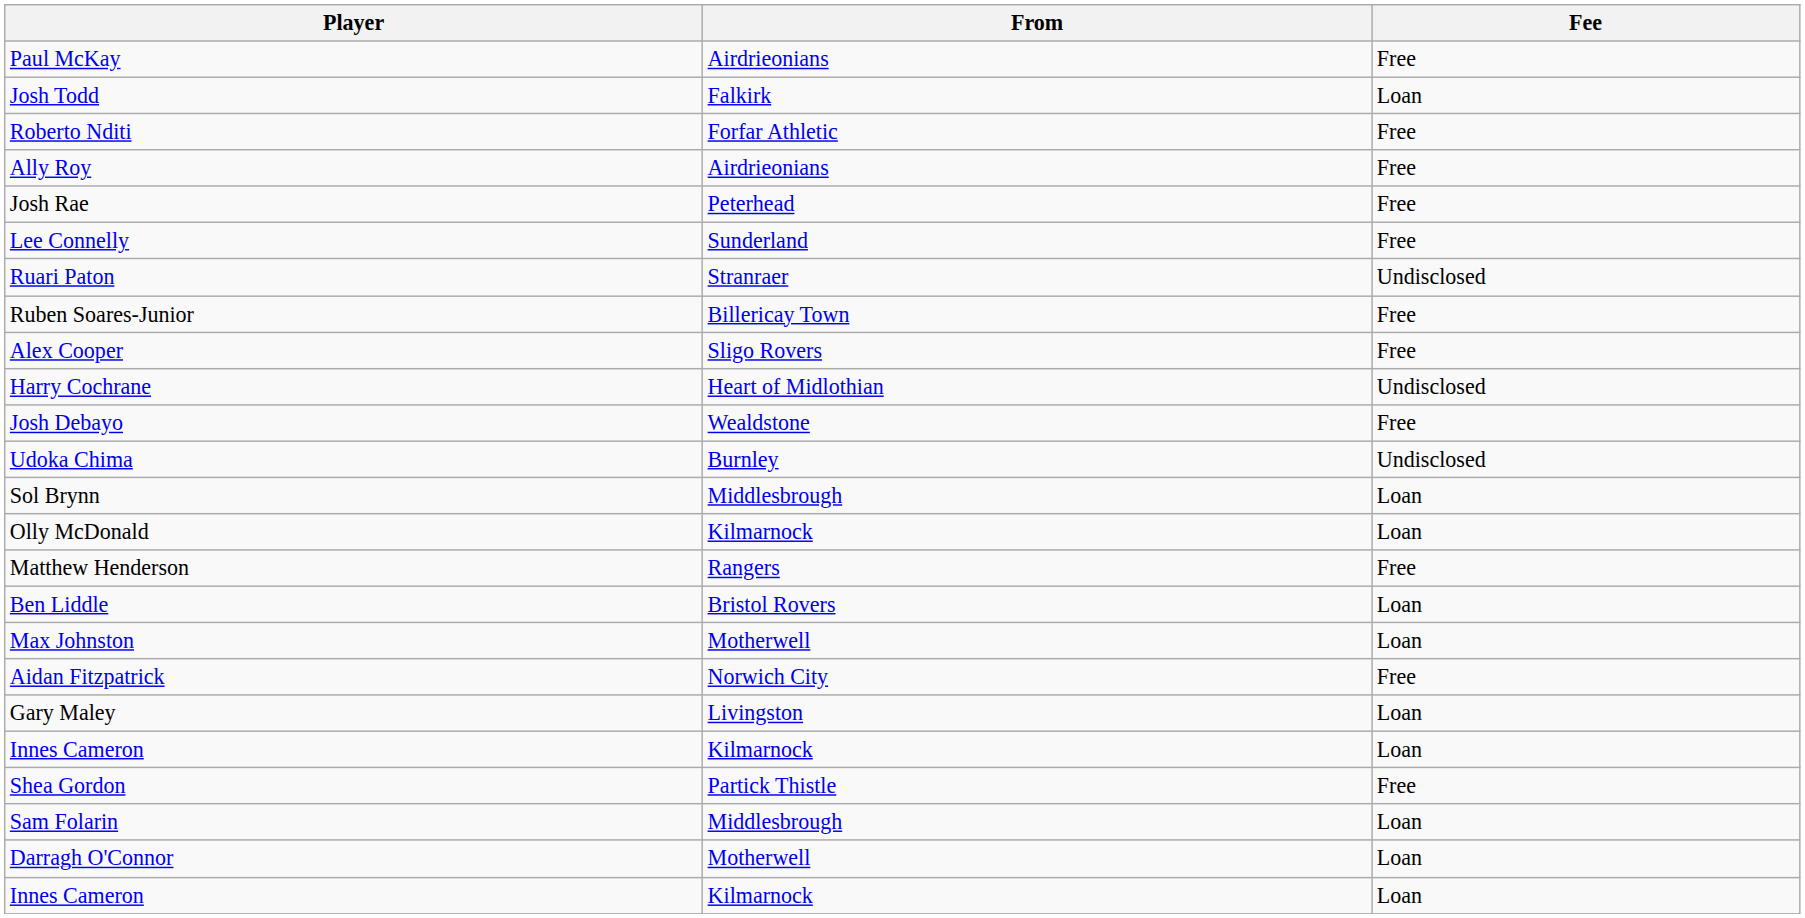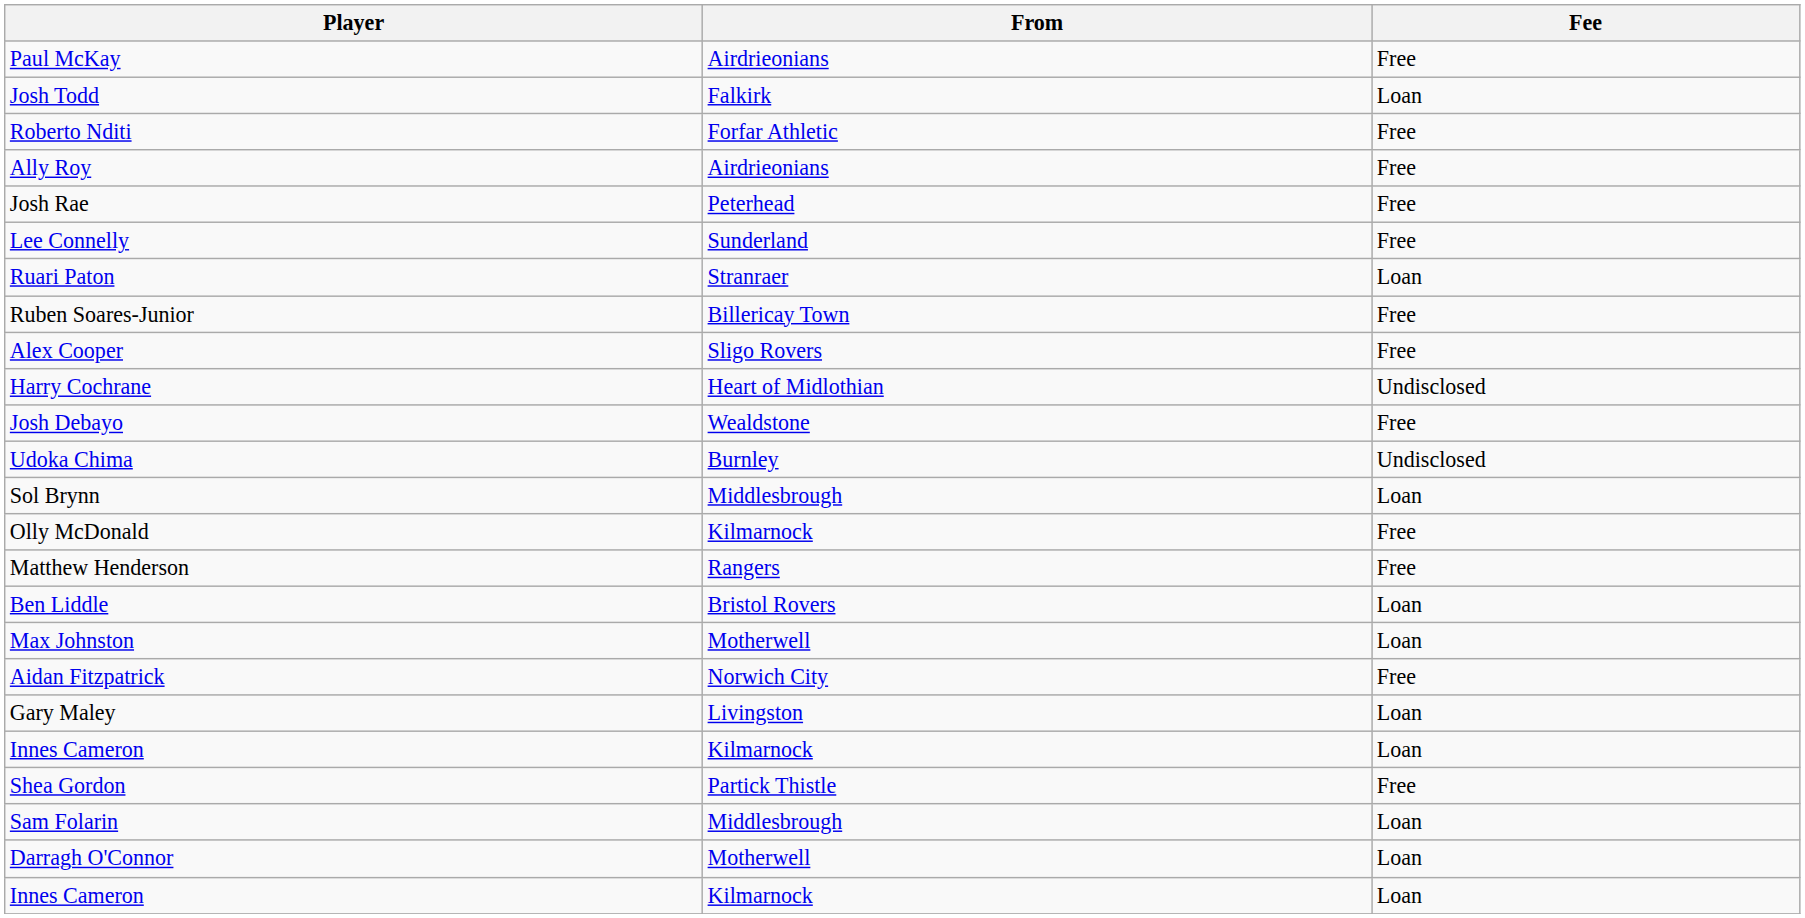Ruari Paton | Fee: Undisclosed -> Loan
Olly McDonald | Fee: Loan -> Free
